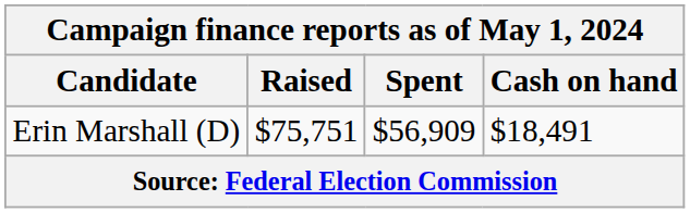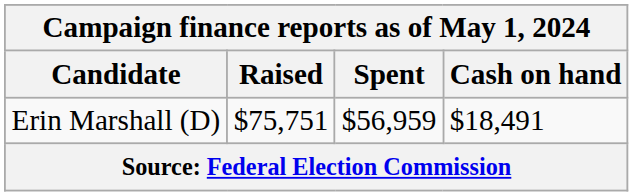Erin Marshall (D) | Spent: $56,909 -> $56,959
